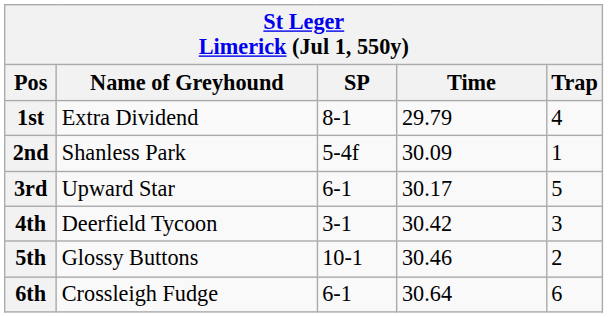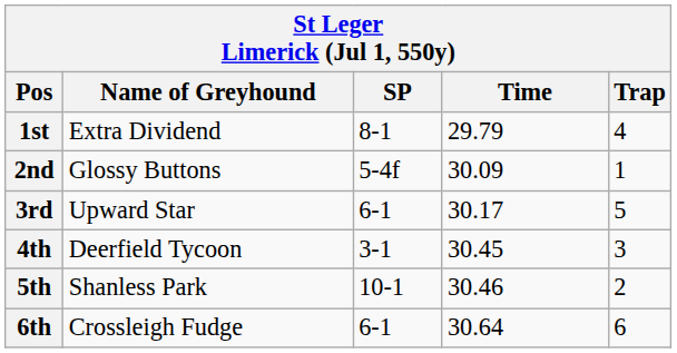2nd | Name of Greyhound: Shanless Park -> Glossy Buttons
4th | Time: 30.42 -> 30.45
5th | Name of Greyhound: Glossy Buttons -> Shanless Park
